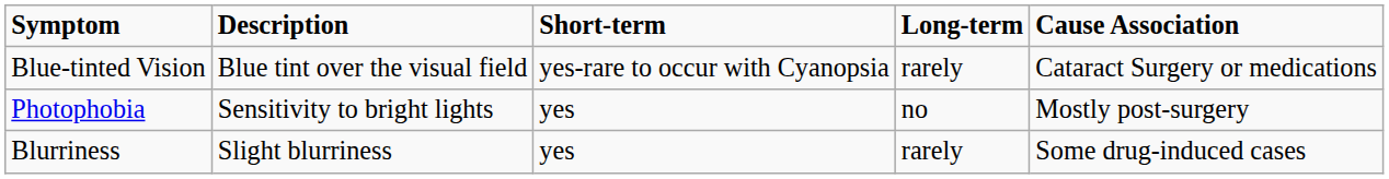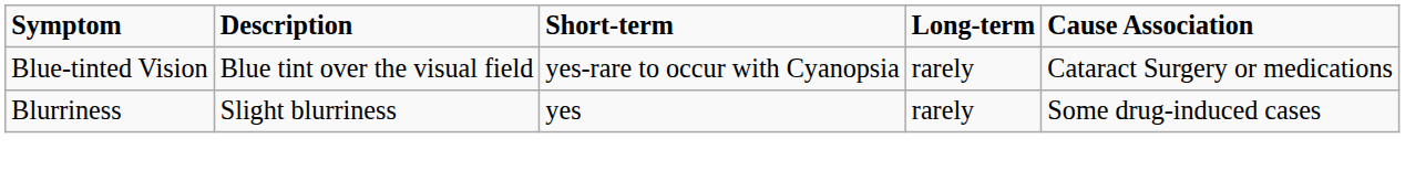- row: Photophobia | Sensitivity to bright lights | yes | no | Mostly post-surgery
